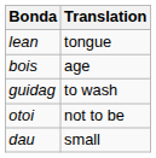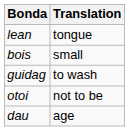bois | Translation: age -> small
dau | Translation: small -> age
